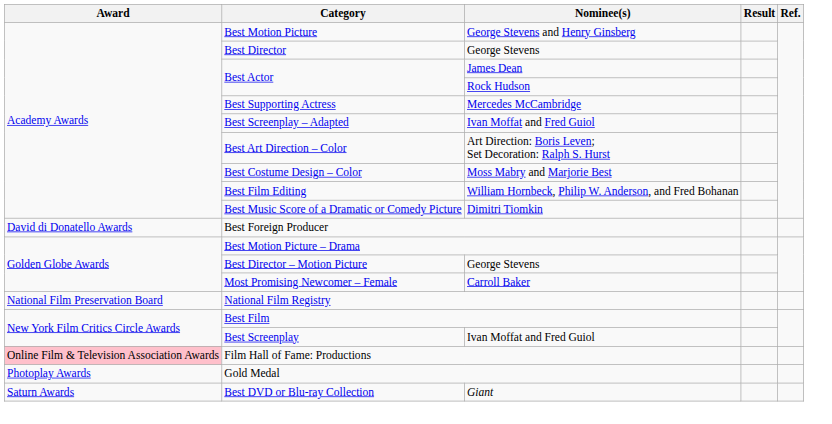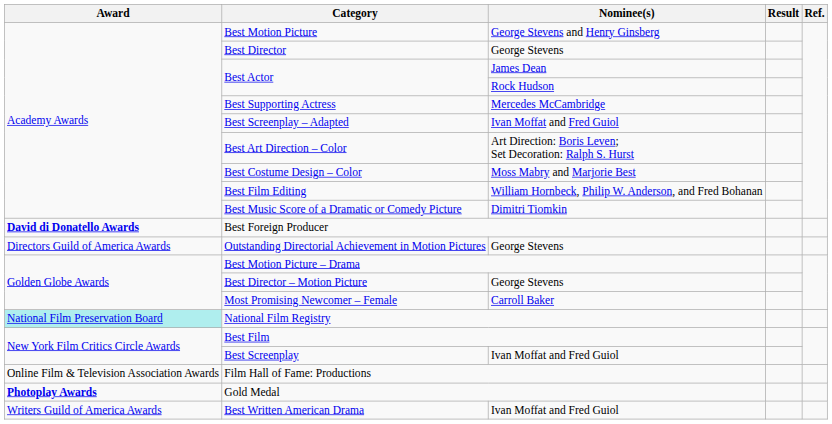Best Foreign Producer | Award: normal -> bold
+ row: Directors Guild of America Awards | Outstanding Directorial Achievement in Motion Pictures | George Stevens
National Film Registry | Award: no background -> paleturquoise background
Film Hall of Fame: Productions | Award: pink background -> no background
Gold Medal | Award: normal -> bold
- row: Saturn Awards | Best DVD or Blu-ray Collection | Giant
+ row: Writers Guild of America Awards | Best Written American Drama | Ivan Moffat and Fred Guiol
